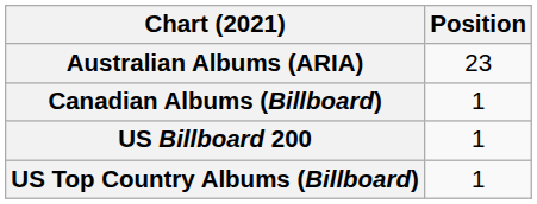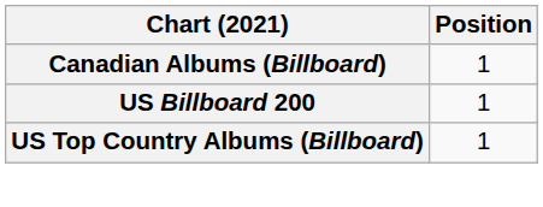- row: Australian Albums (ARIA) | 23
